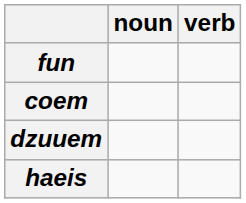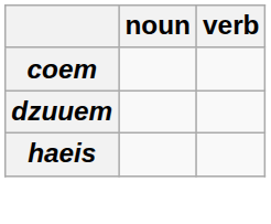- row: fun
